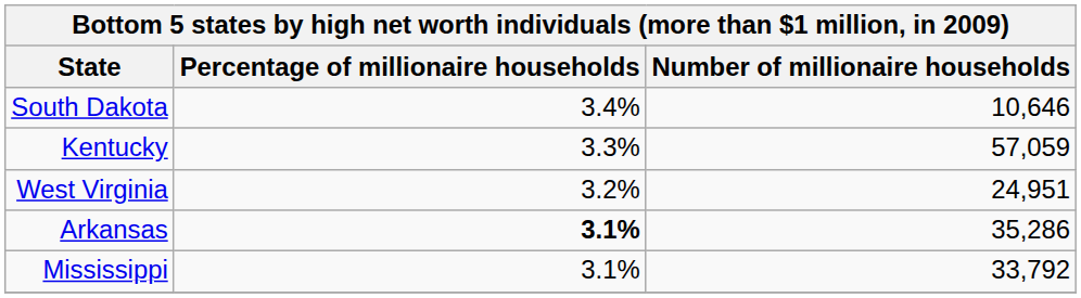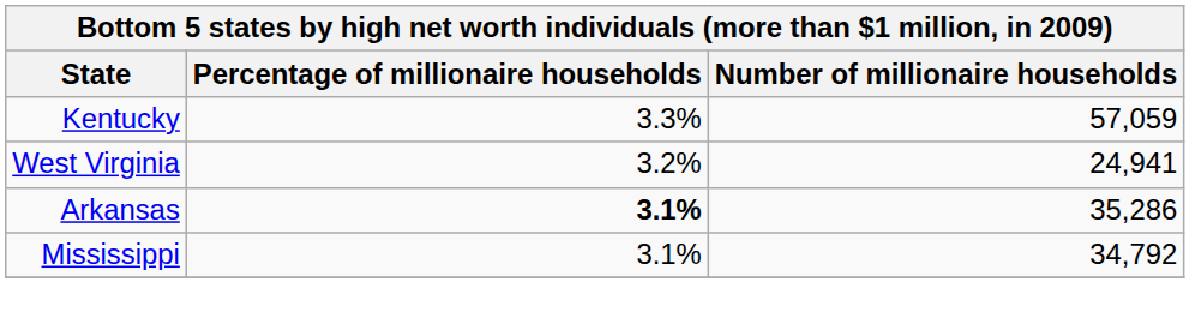- row: South Dakota | 3.4% | 10,646
West Virginia | Number of millionaire households: 24,951 -> 24,941
Mississippi | Number of millionaire households: 33,792 -> 34,792
